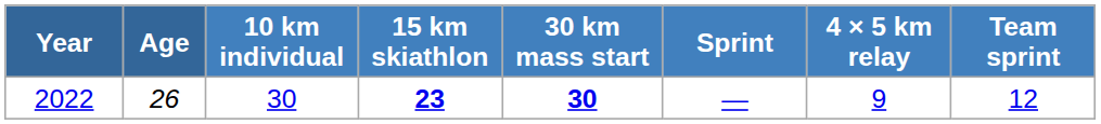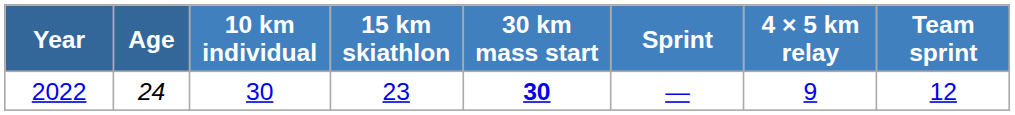2022 | Age: 26 -> 24
2022 | 15 km skiathlon: bold -> normal
